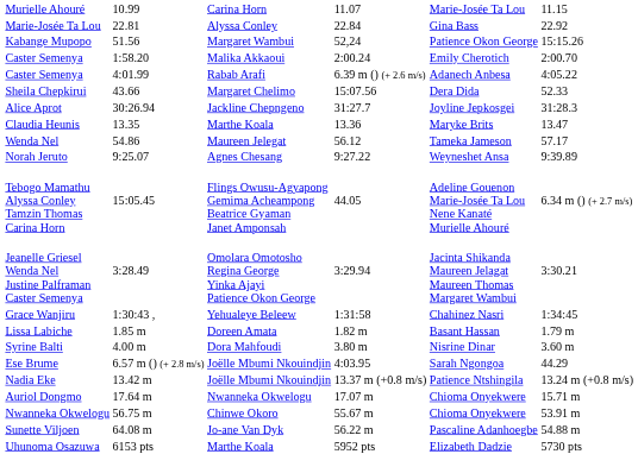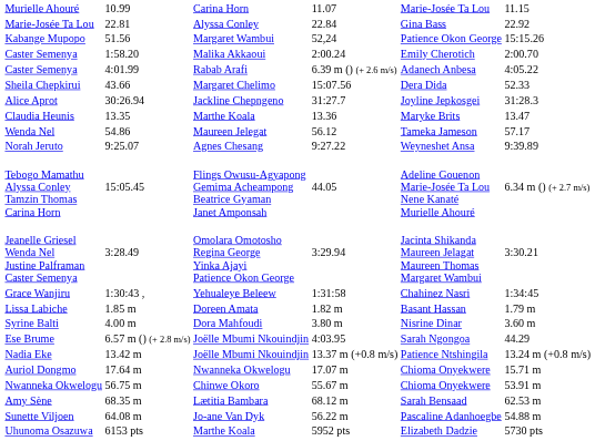+ row: Amy Sène | 68.35 m | Lætitia Bambara | 68.12 m | Sarah Bensaad | 62.53 m
